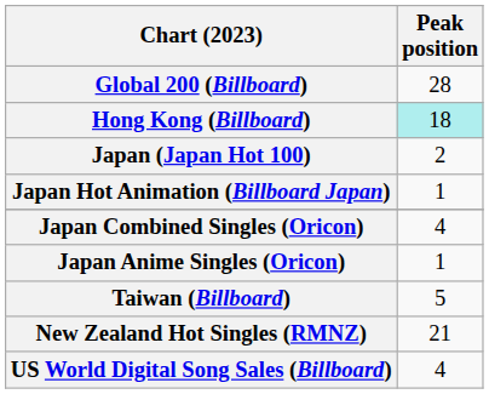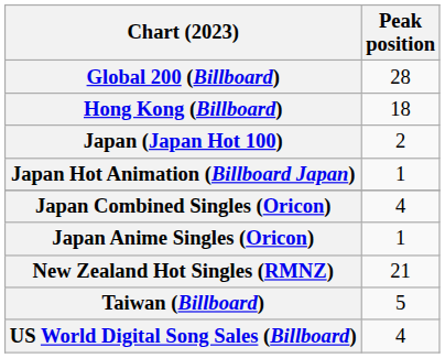Hong Kong (Billboard) | Peak position: paleturquoise background -> no background
rows swapped: New Zealand Hot Singles (RMNZ) <-> Taiwan (Billboard)
